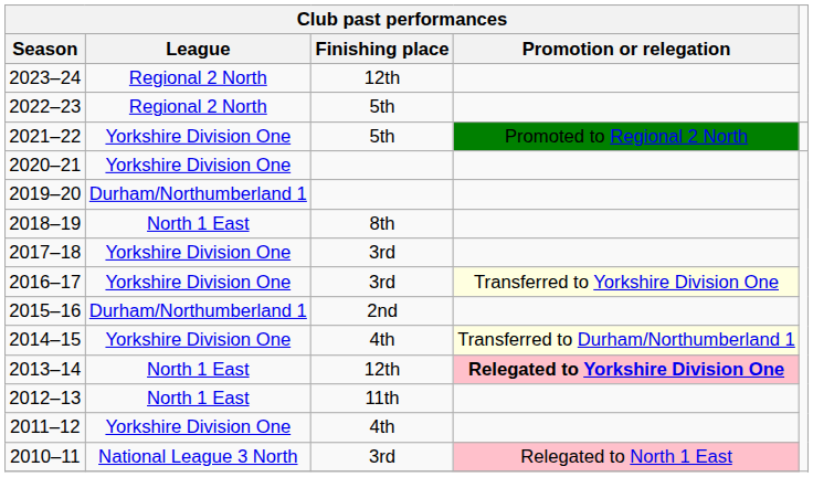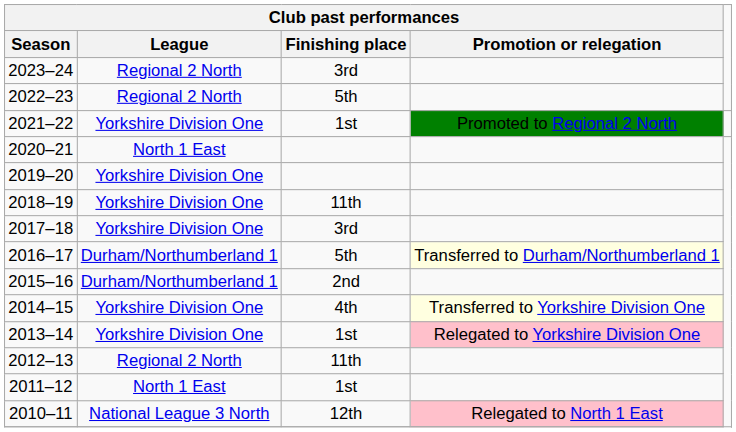2023–24 | Club past performances / Finishing place: 12th -> 3rd
2021–22 | Club past performances / Finishing place: 5th -> 1st
2020–21 | Club past performances / League: Yorkshire Division One -> North 1 East
2019–20 | Club past performances / League: Durham/Northumberland 1 -> Yorkshire Division One
2018–19 | Club past performances / League: North 1 East -> Yorkshire Division One
2018–19 | Club past performances / Finishing place: 8th -> 11th
2016–17 | Club past performances / League: Yorkshire Division One -> Durham/Northumberland 1
2016–17 | Club past performances / Finishing place: 3rd -> 5th
2016–17 | Club past performances / Promotion or relegation: Transferred to Yorkshire Division One -> Transferred to Durham/Northumberland 1
2014–15 | Club past performances / Promotion or relegation: Transferred to Durham/Northumberland 1 -> Transferred to Yorkshire Division One
2013–14 | Club past performances / League: North 1 East -> Yorkshire Division One
2013–14 | Club past performances / Finishing place: 12th -> 1st
2013–14 | Club past performances / Promotion or relegation: bold -> normal
2012–13 | Club past performances / League: North 1 East -> Regional 2 North
2011–12 | Club past performances / League: Yorkshire Division One -> North 1 East
2011–12 | Club past performances / Finishing place: 4th -> 1st
2010–11 | Club past performances / Finishing place: 3rd -> 12th
